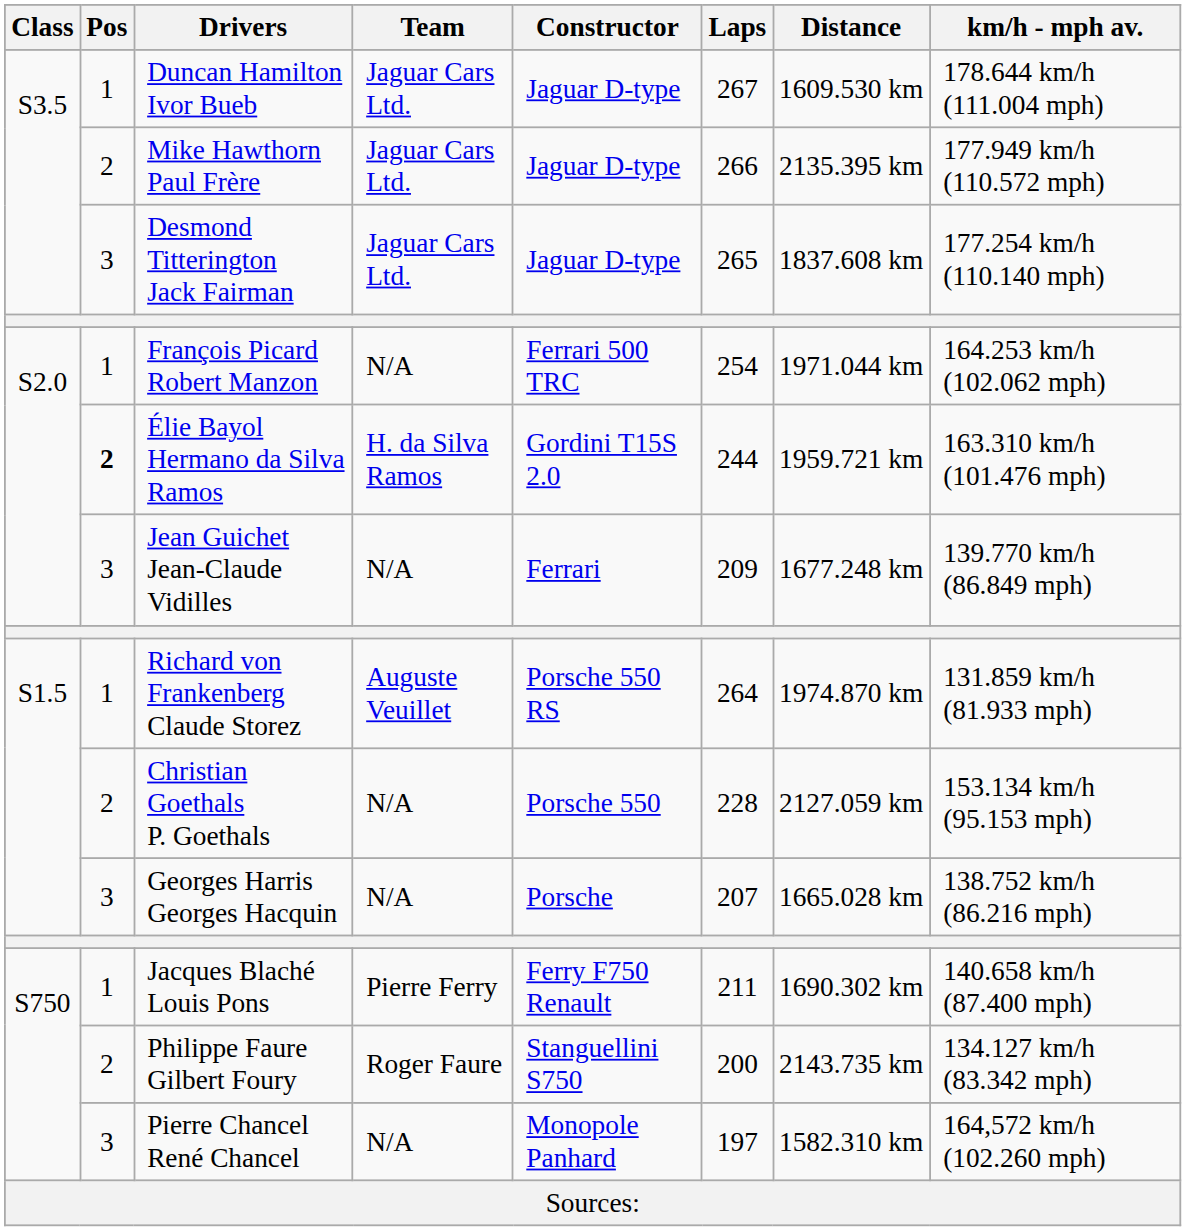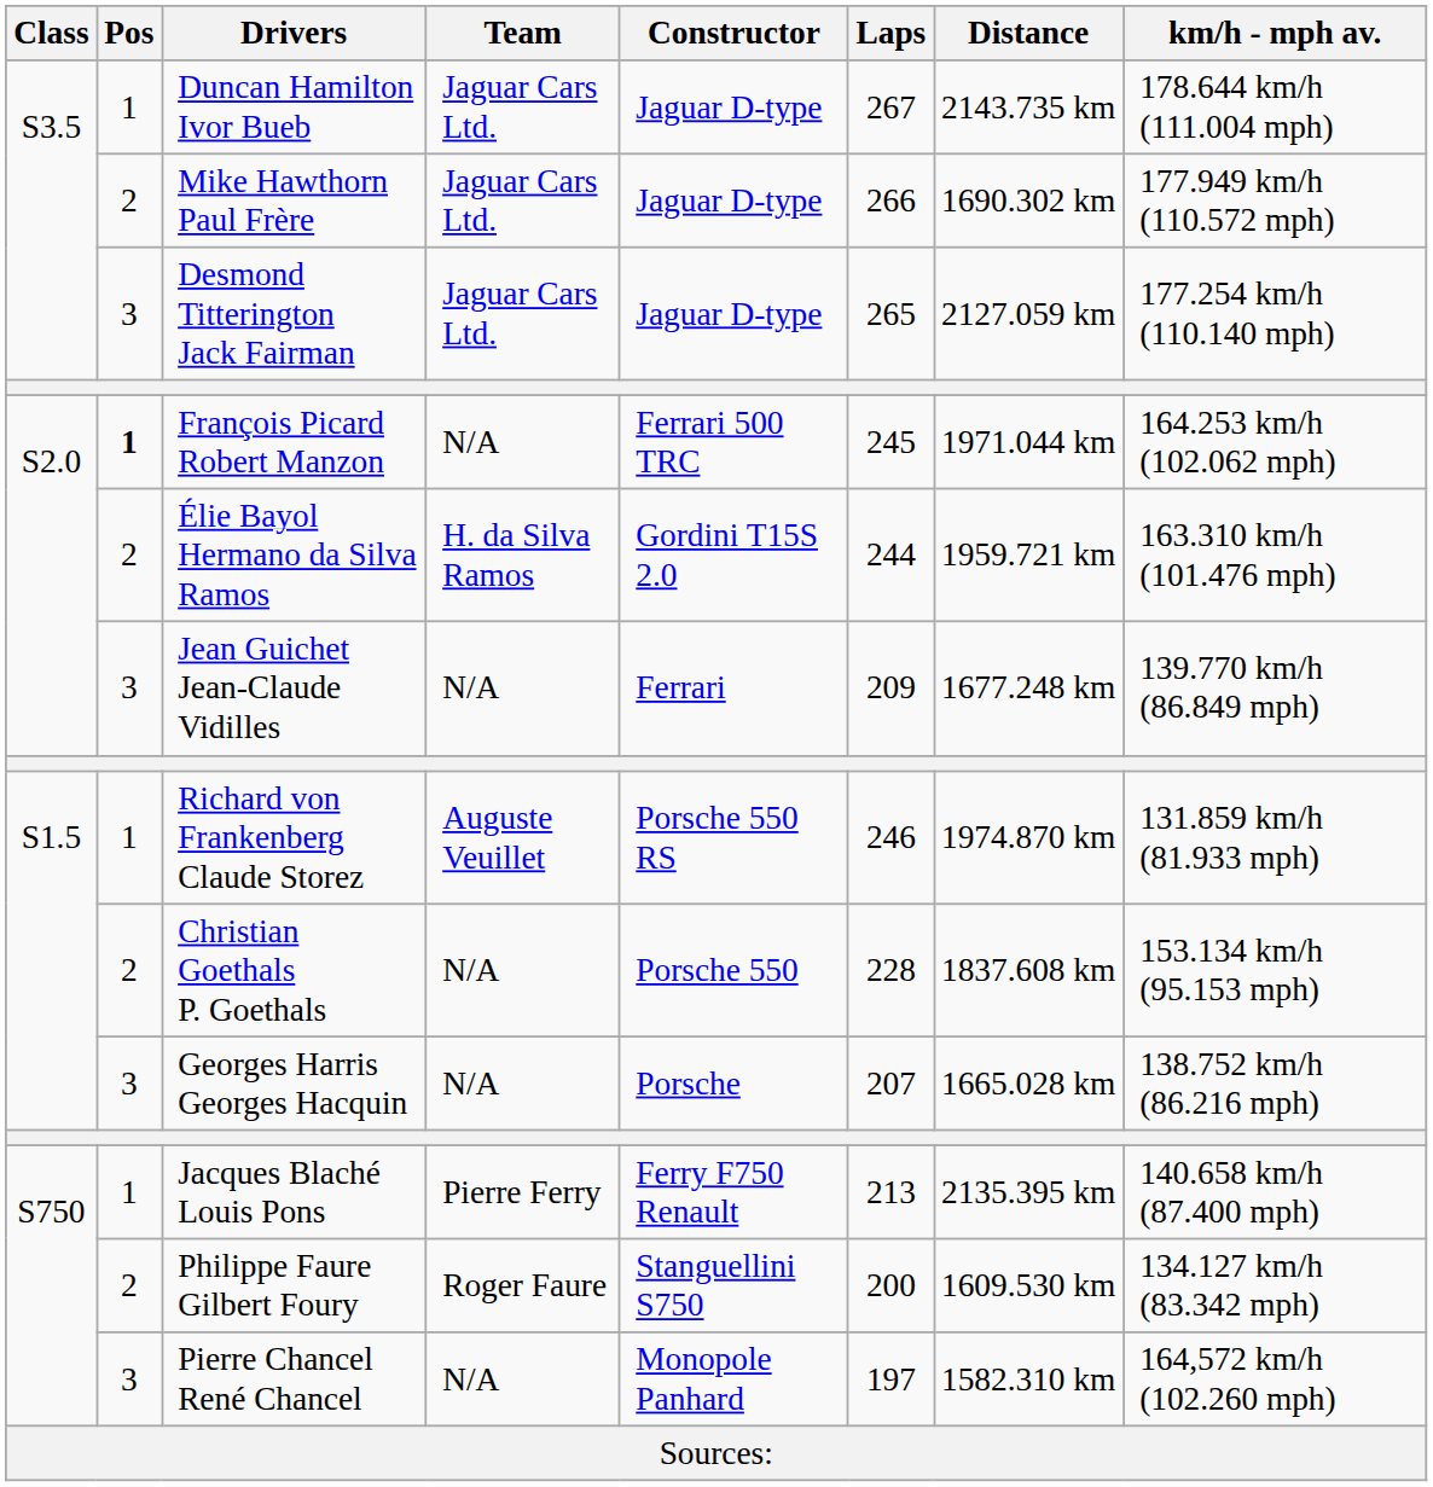Duncan Hamilton Ivor Bueb | Distance: 1609.530 km -> 2143.735 km
Mike Hawthorn Paul Frère | Distance: 2135.395 km -> 1690.302 km
Desmond Titterington Jack Fairman | Distance: 1837.608 km -> 2127.059 km
François Picard Robert Manzon | Pos: normal -> bold
François Picard Robert Manzon | Laps: 254 -> 245
Élie Bayol Hermano da Silva Ramos | Pos: bold -> normal
Richard von Frankenberg Claude Storez | Laps: 264 -> 246
Christian Goethals P. Goethals | Distance: 2127.059 km -> 1837.608 km
Jacques Blaché Louis Pons | Laps: 211 -> 213
Jacques Blaché Louis Pons | Distance: 1690.302 km -> 2135.395 km
Philippe Faure Gilbert Foury | Distance: 2143.735 km -> 1609.530 km
